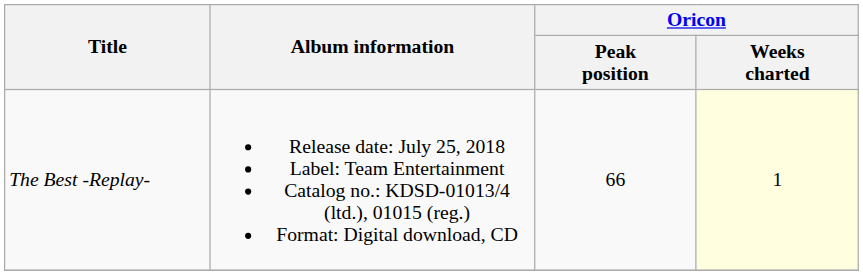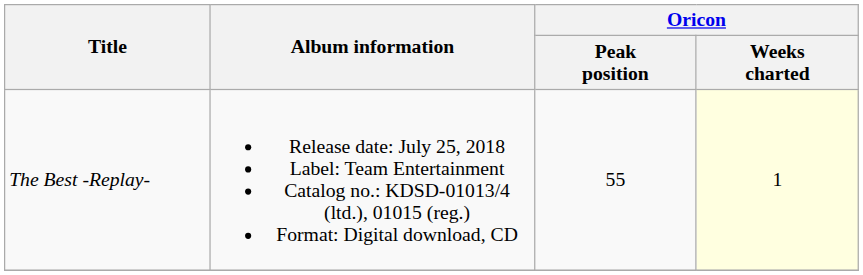The Best -Replay- | Oricon / Peak position: 66 -> 55
